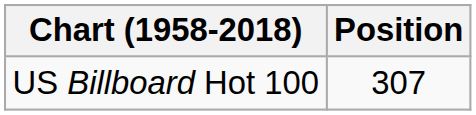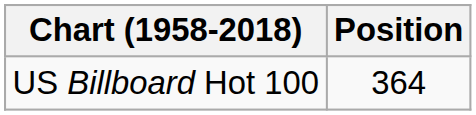US Billboard Hot 100 | Position: 307 -> 364
